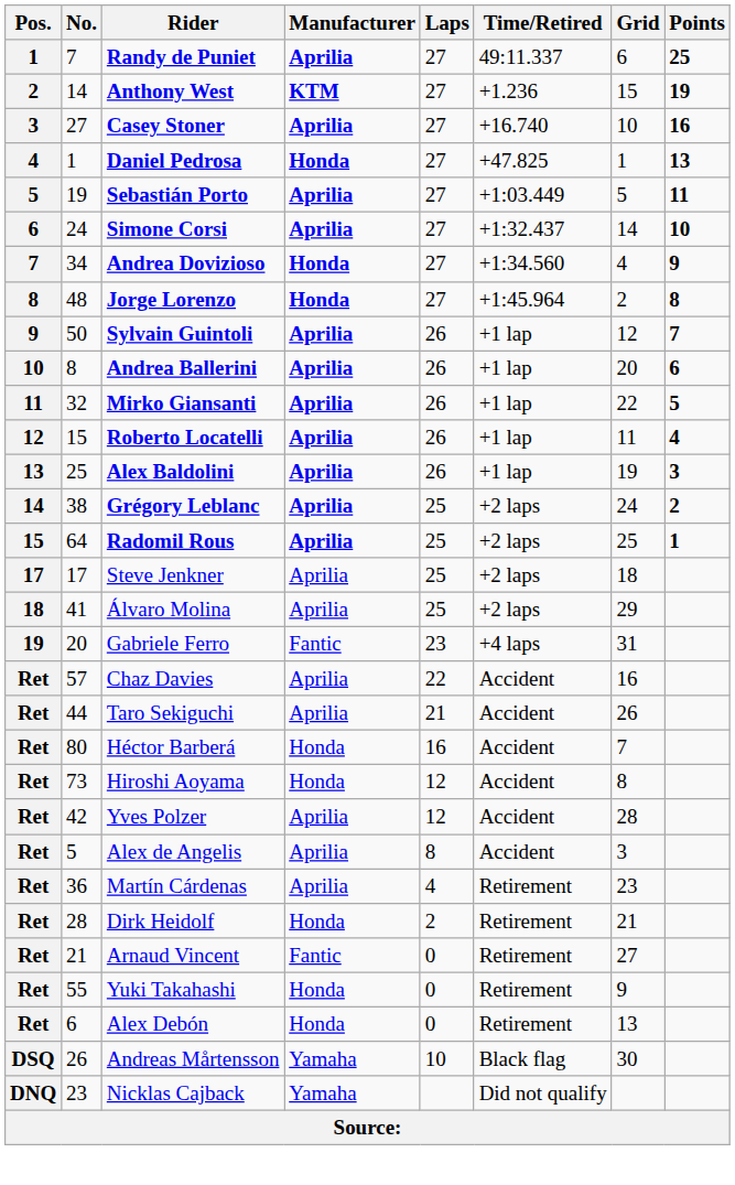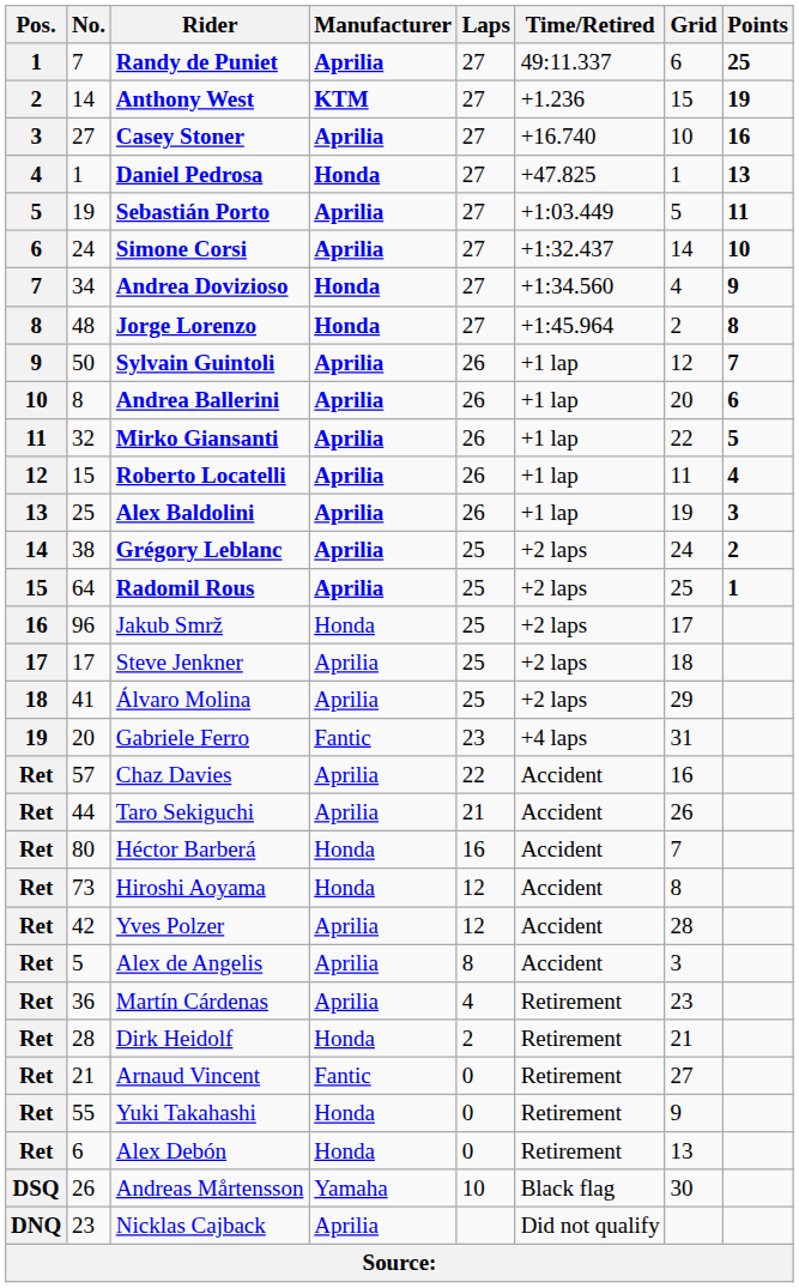+ row: 16 | 96 | Jakub Smrž | Honda | 25 | +2 laps | 17
Nicklas Cajback | Manufacturer: Yamaha -> Aprilia
